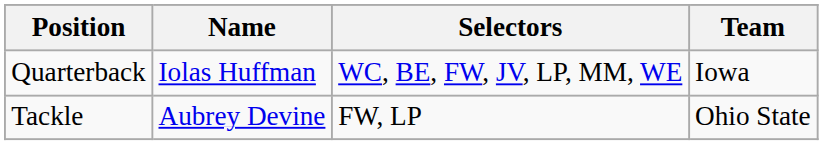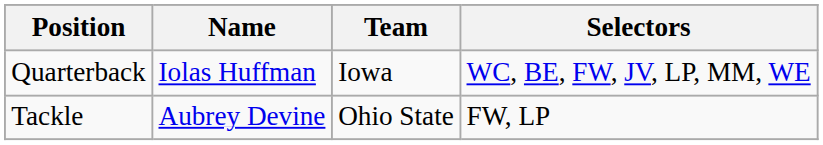columns swapped: Team <-> Selectors
